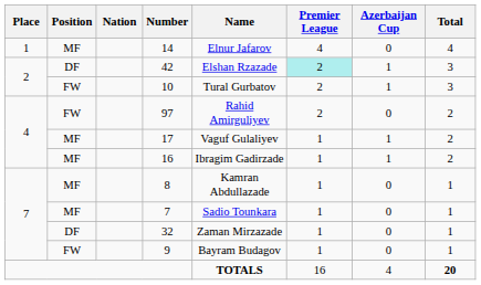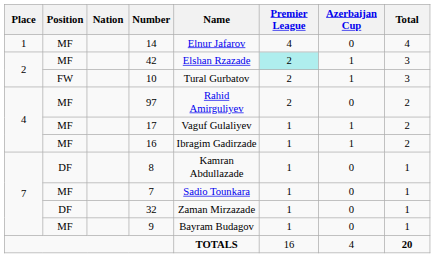42 | Position: DF -> MF
97 | Position: FW -> MF
8 | Position: MF -> DF
9 | Position: FW -> MF
